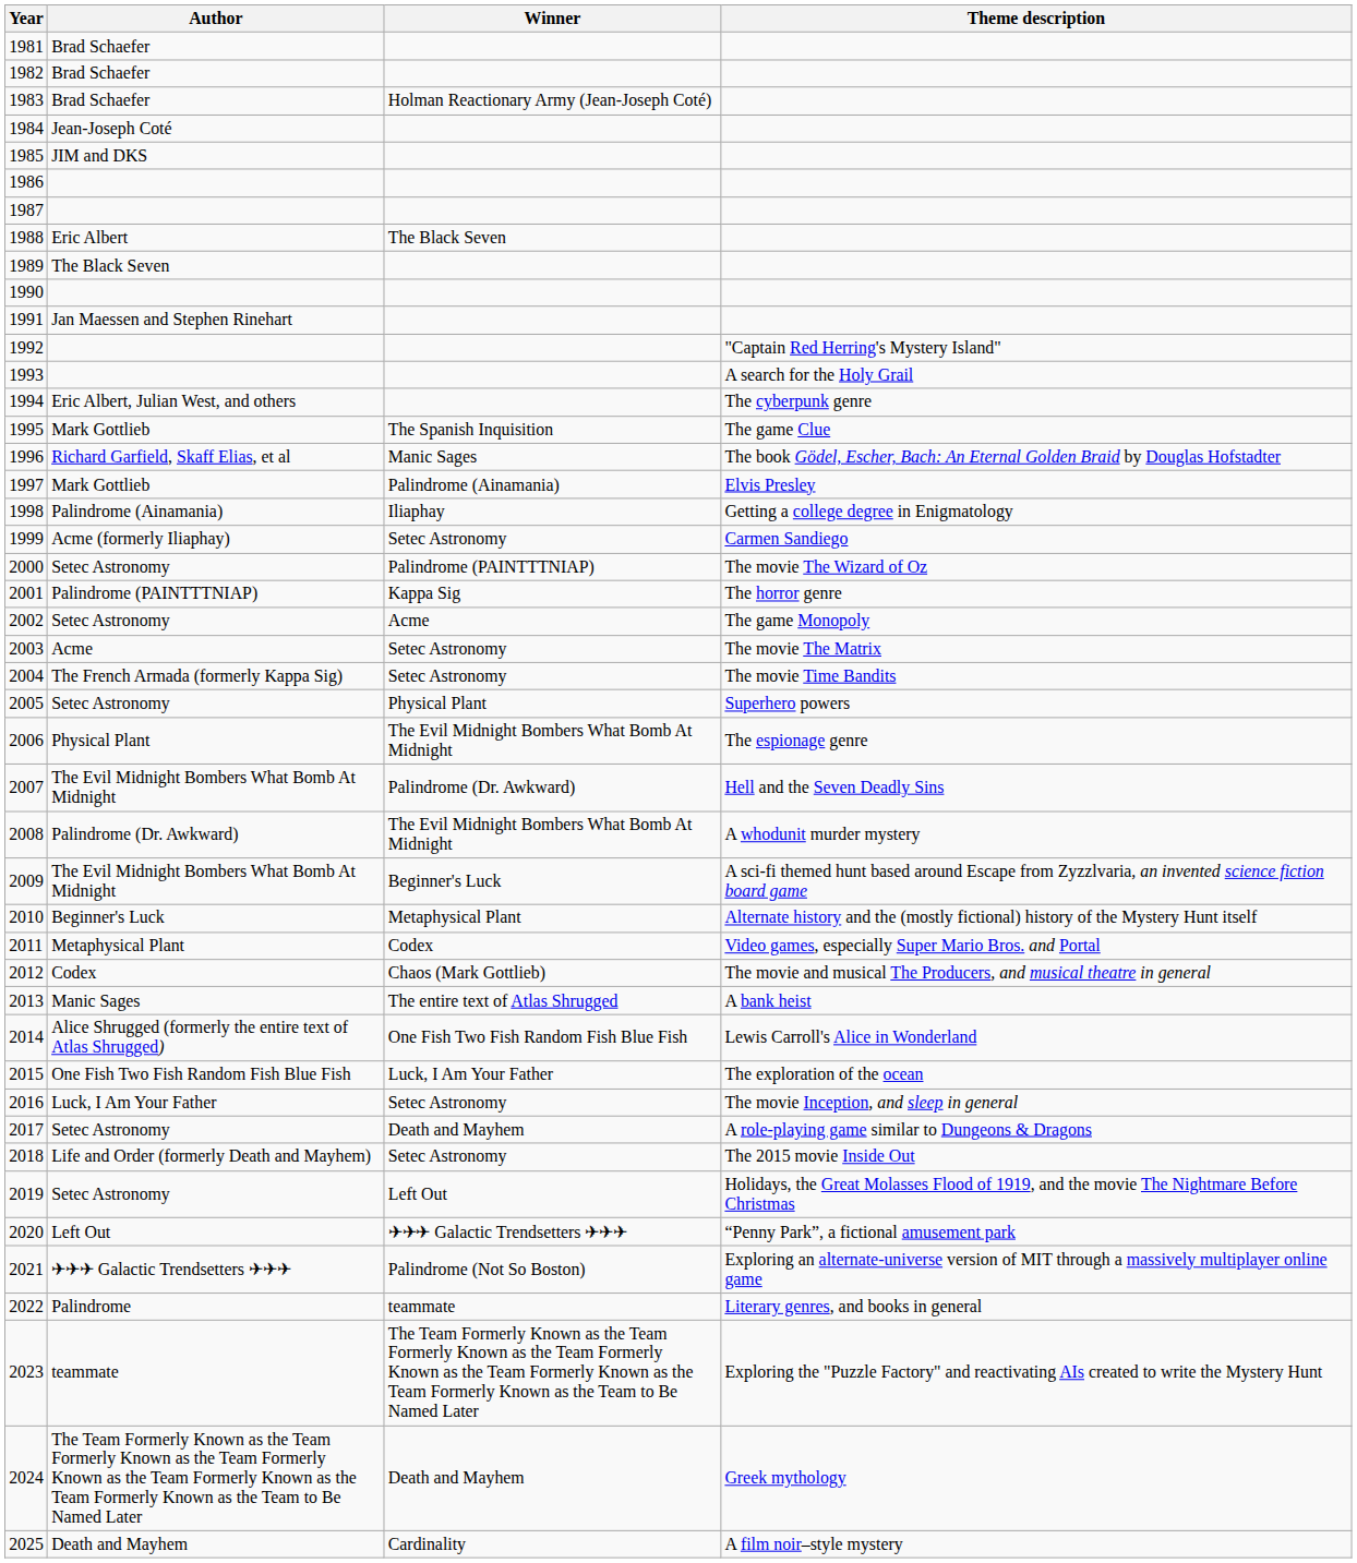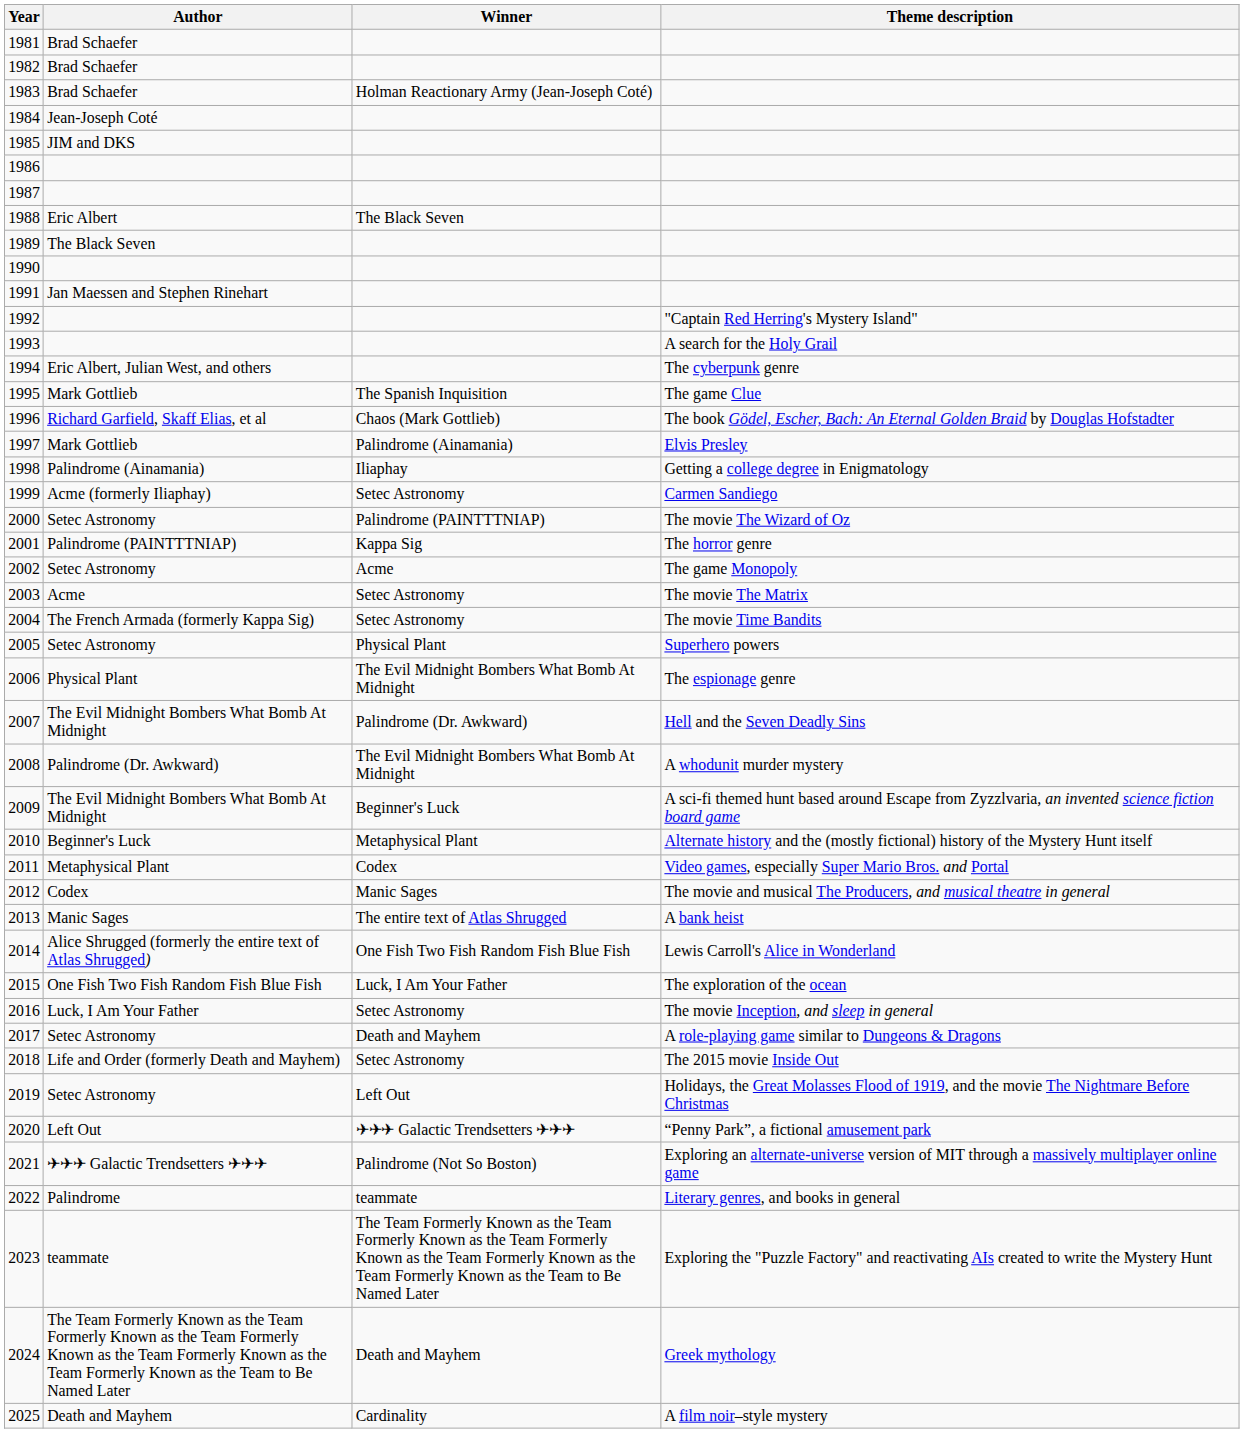1996 | Winner: Manic Sages -> Chaos (Mark Gottlieb)
2012 | Winner: Chaos (Mark Gottlieb) -> Manic Sages
